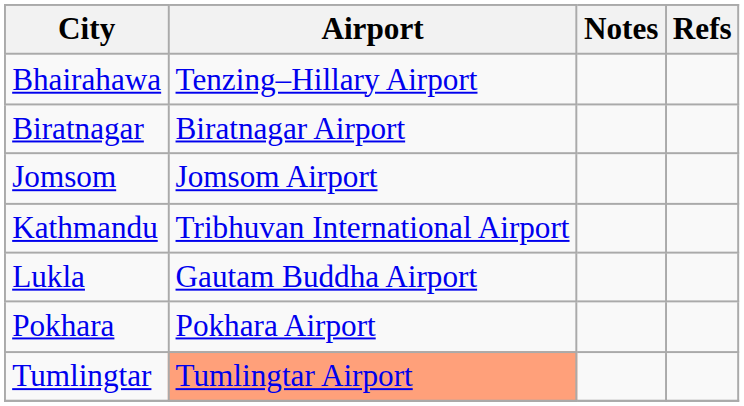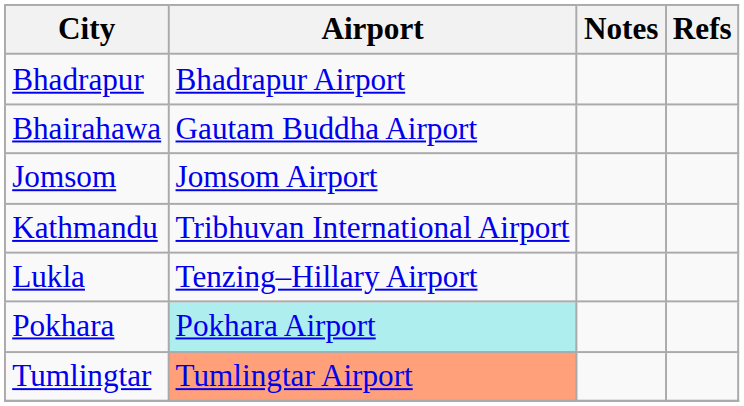+ row: Bhadrapur | Bhadrapur Airport
Bhairahawa | Airport: Tenzing–Hillary Airport -> Gautam Buddha Airport
- row: Biratnagar | Biratnagar Airport
Lukla | Airport: Gautam Buddha Airport -> Tenzing–Hillary Airport
Pokhara | Airport: no background -> paleturquoise background
